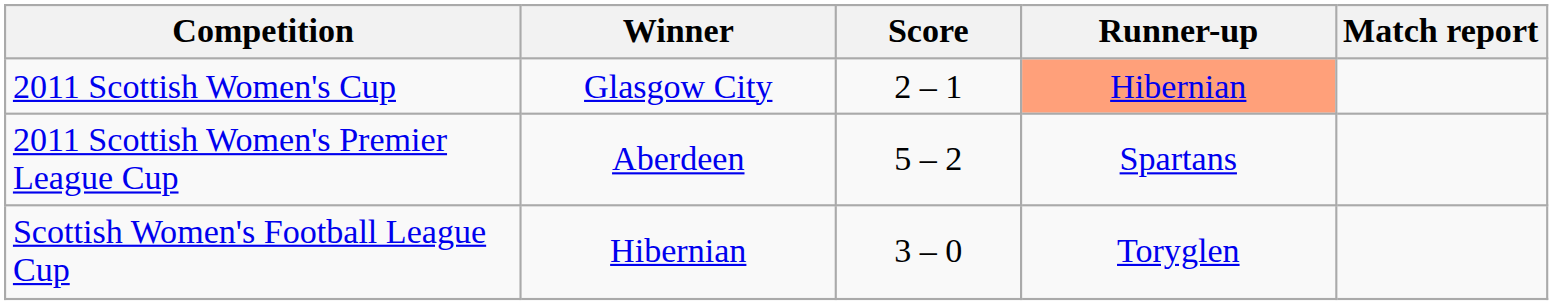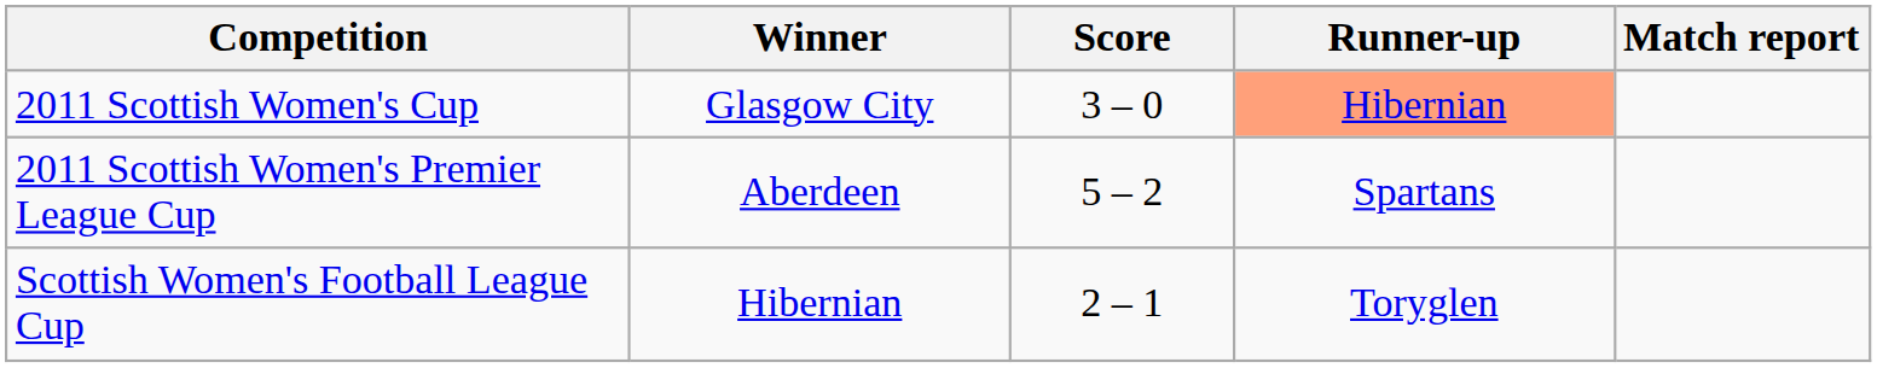2011 Scottish Women's Cup | Score: 2 – 1 -> 3 – 0
Scottish Women's Football League Cup | Score: 3 – 0 -> 2 – 1
